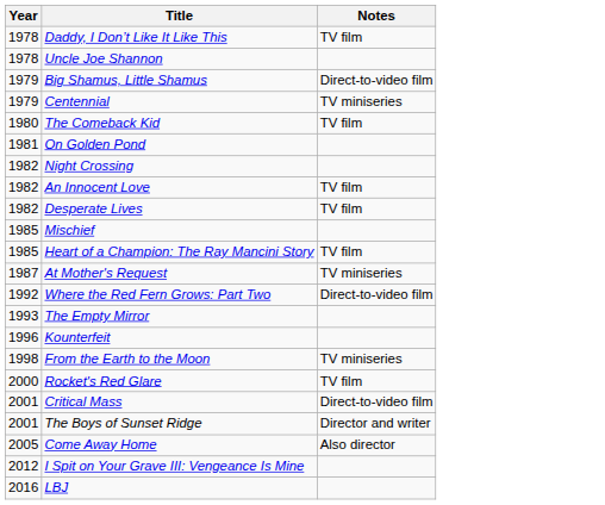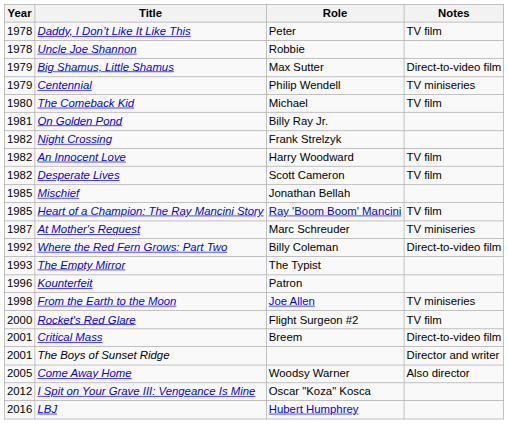+ column: Role | Peter | Robbie | Max Sutter | Philip Wendell | Michael | Billy Ray Jr. | Frank Strelzyk | Harry Woodward | Scott Cameron | Jonathan Bellah | Ray 'Boom Boom' Mancini | Marc Schreuder | Billy Coleman | The Typist | Patron | Joe Allen | Flight Surgeon #2 | Breem | Woodsy Warner | Oscar "Koza" Kosca | Hubert Humphrey
